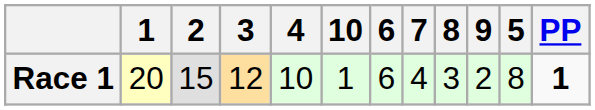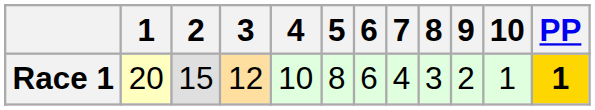columns swapped: 5 <-> 10
Race 1 | PP: no background -> gold background
